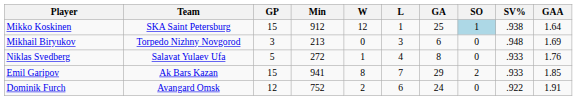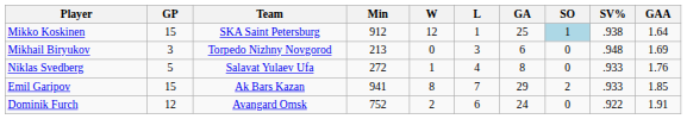columns swapped: Team <-> GP
